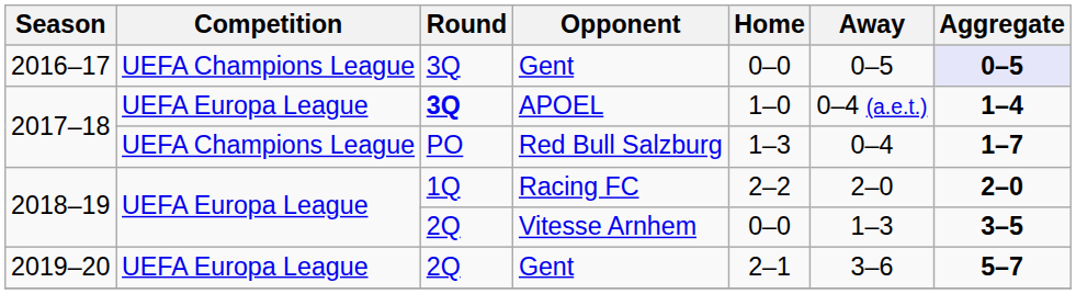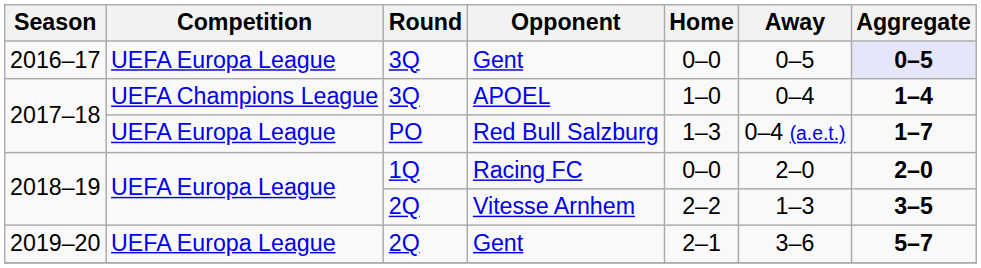2016–17 / Gent | Competition: UEFA Champions League -> UEFA Europa League
APOEL | Competition: UEFA Europa League -> UEFA Champions League
APOEL | Round: bold -> normal
APOEL | Away: 0–4 (a.e.t.) -> 0–4
Red Bull Salzburg | Competition: UEFA Champions League -> UEFA Europa League
Red Bull Salzburg | Away: 0–4 -> 0–4 (a.e.t.)
Racing FC | Home: 2–2 -> 0–0
Vitesse Arnhem | Home: 0–0 -> 2–2
